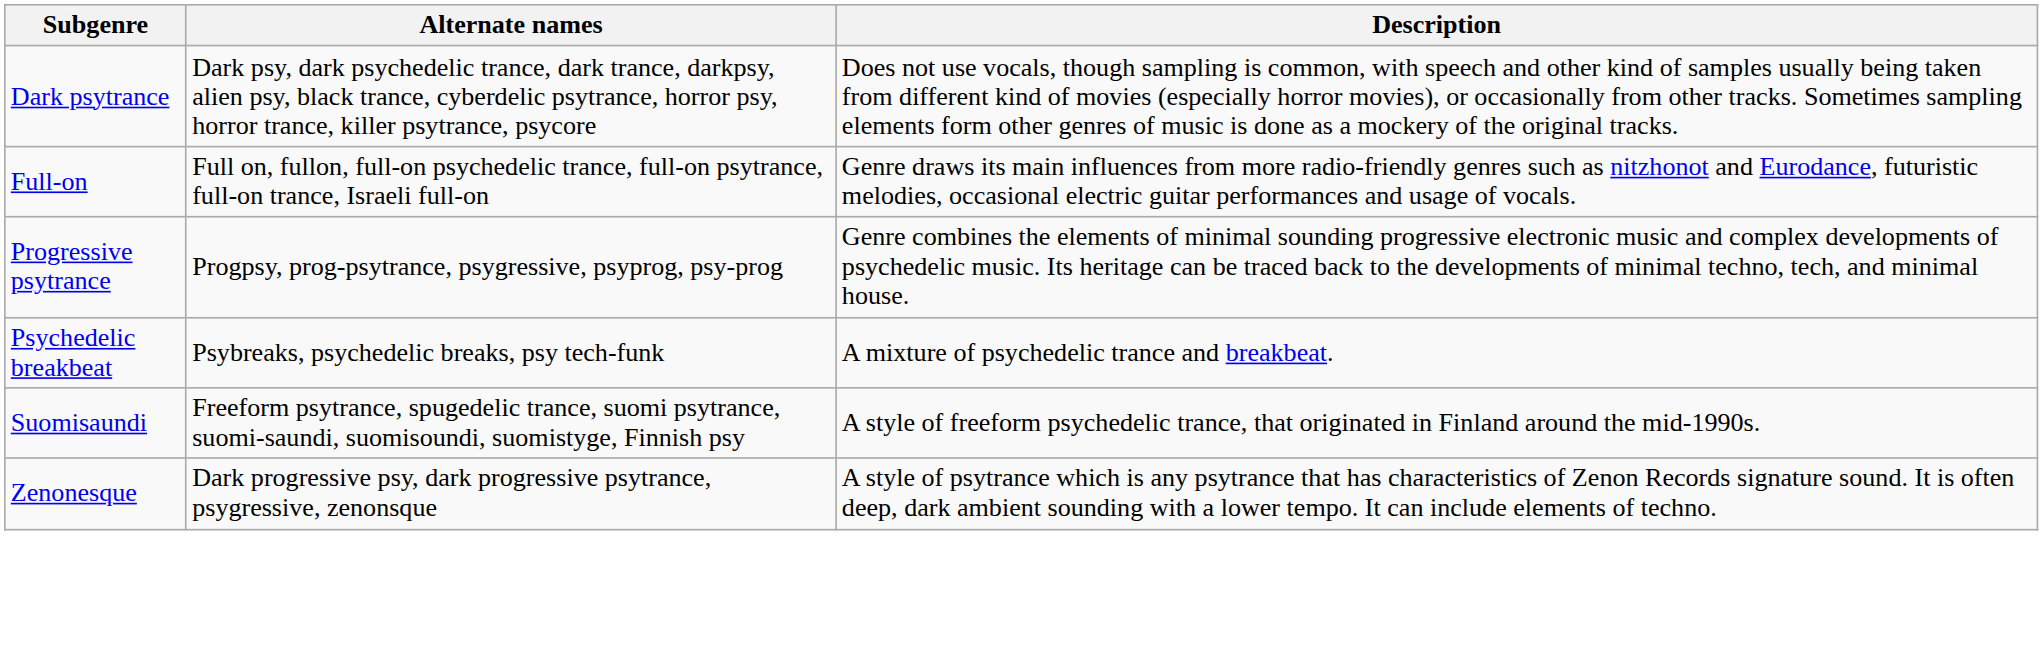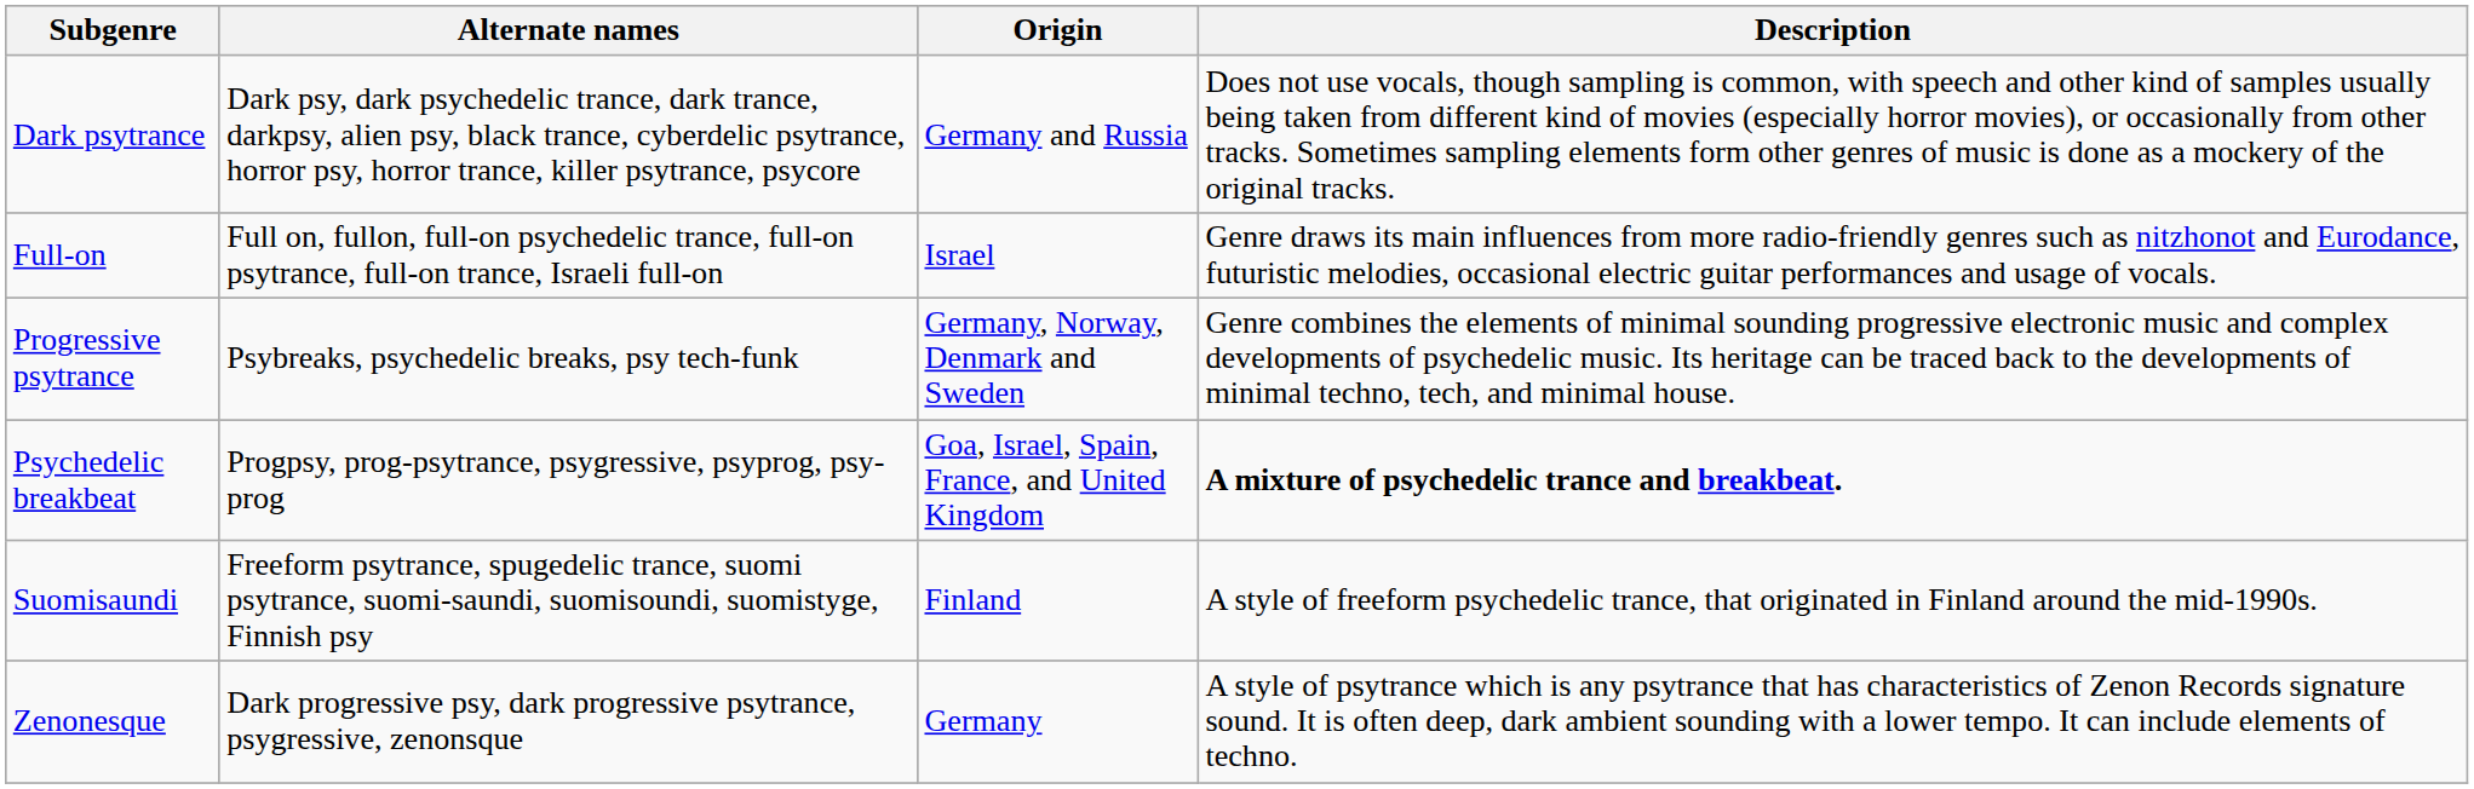+ column: Origin | Germany and Russia | Israel | Germany, Norway, Denmark and Sweden | Goa, Israel, Spain, France, and United Kingdom | Finland | Germany
Progressive psytrance | Alternate names: Progpsy, prog-psytrance, psygressive, psyprog, psy-prog -> Psybreaks, psychedelic breaks, psy tech-funk
Psychedelic breakbeat | Alternate names: Psybreaks, psychedelic breaks, psy tech-funk -> Progpsy, prog-psytrance, psygressive, psyprog, psy-prog
Psychedelic breakbeat | Description: normal -> bold
